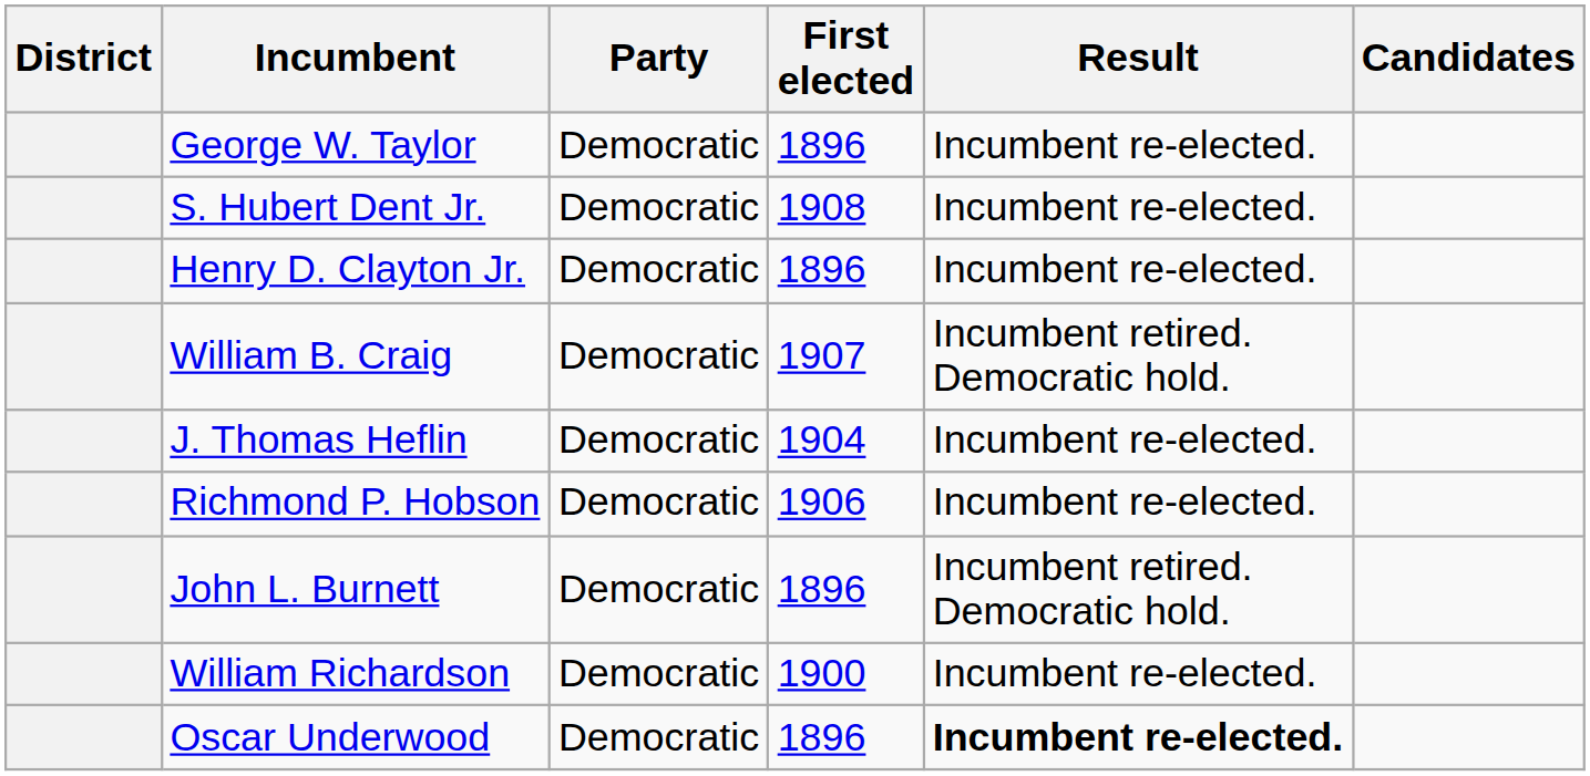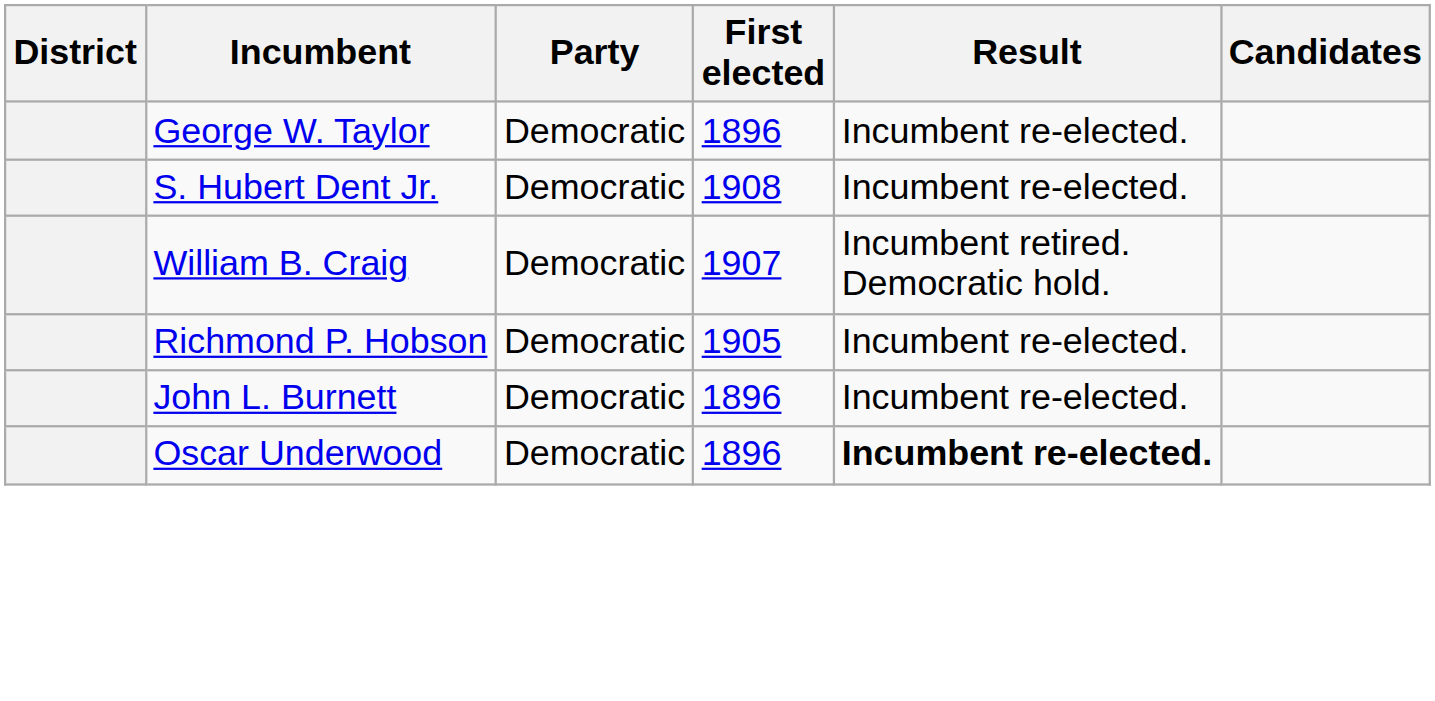- row: Henry D. Clayton Jr. | Democratic | 1896 | Incumbent re-elected.
- row: J. Thomas Heflin | Democratic | 1904 | Incumbent re-elected.
Richmond P. Hobson | First elected: 1906 -> 1905
John L. Burnett | Result: Incumbent retired. Democratic hold. -> Incumbent re-elected.
- row: William Richardson | Democratic | 1900 | Incumbent re-elected.
